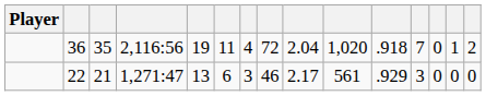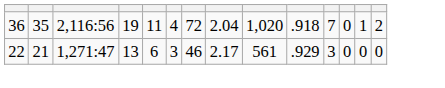- column: Player
